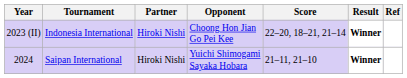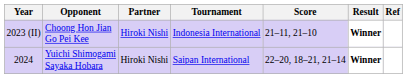columns swapped: Tournament <-> Opponent
2023 (II) | Score: 22–20, 18–21, 21–14 -> 21–11, 21–10
2024 | Score: 21–11, 21–10 -> 22–20, 18–21, 21–14
